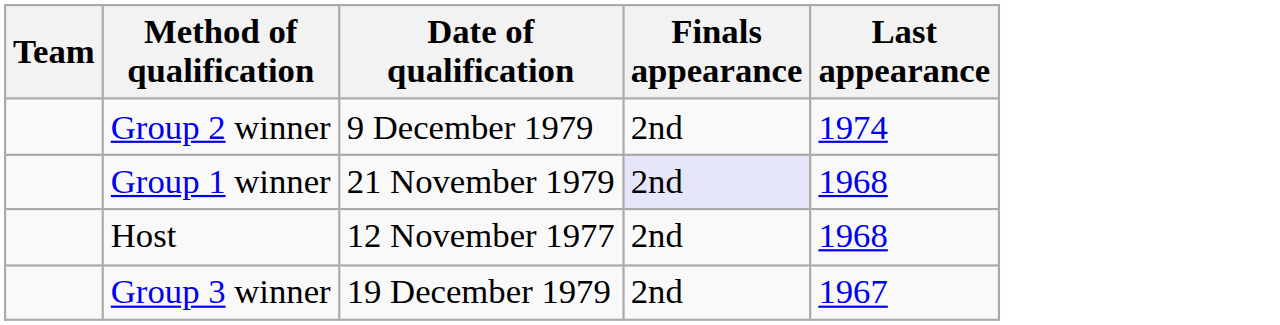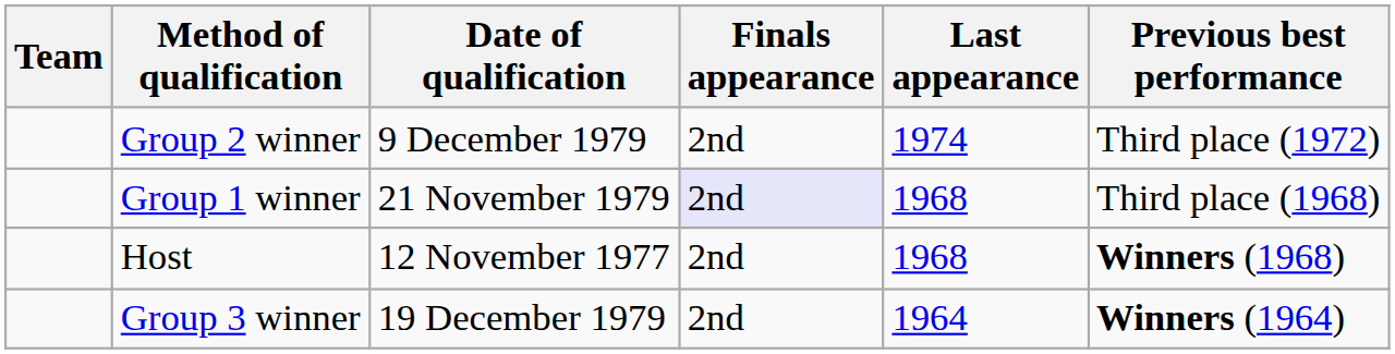+ column: Previous best performance | Third place (1972) | Third place (1968) | Winners (1968) | Winners (1964)
Group 3 winner | Last appearance: 1967 -> 1964
